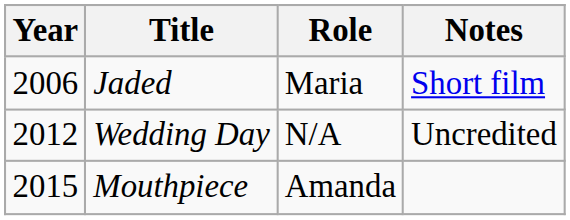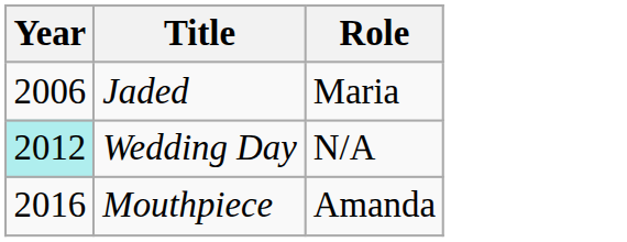- column: Notes | Short film | Uncredited
Wedding Day | Year: no background -> paleturquoise background
Mouthpiece | Year: 2015 -> 2016
